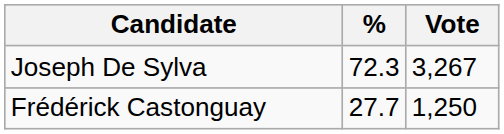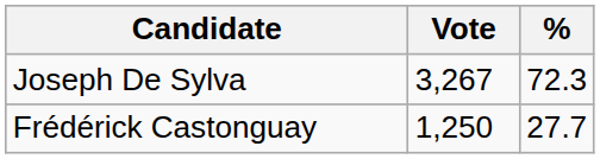columns swapped: Vote <-> %
